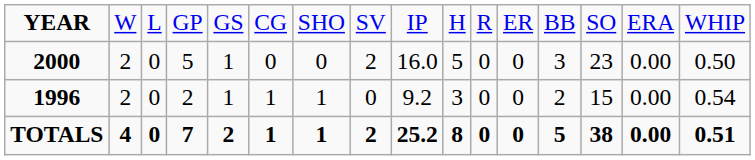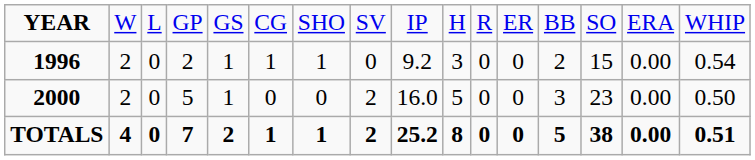rows swapped: 1996 <-> 2000
